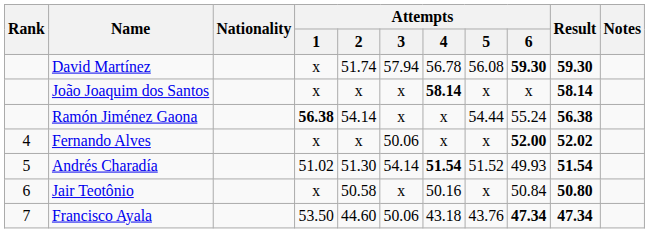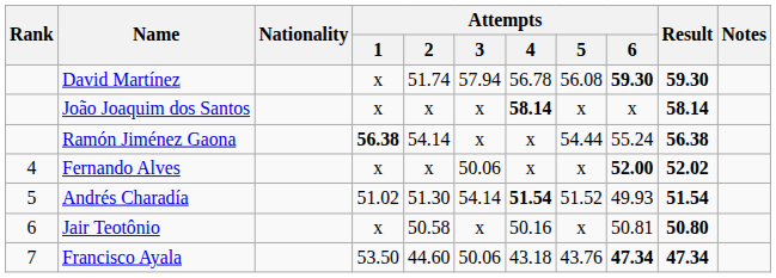Jair Teotônio | Attempts / 6: 50.84 -> 50.81
